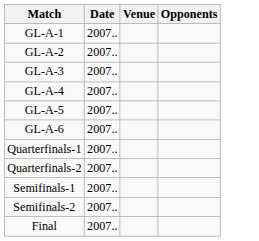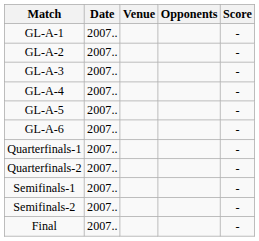+ column: Score | - | - | - | - | - | - | - | - | - | - | -
